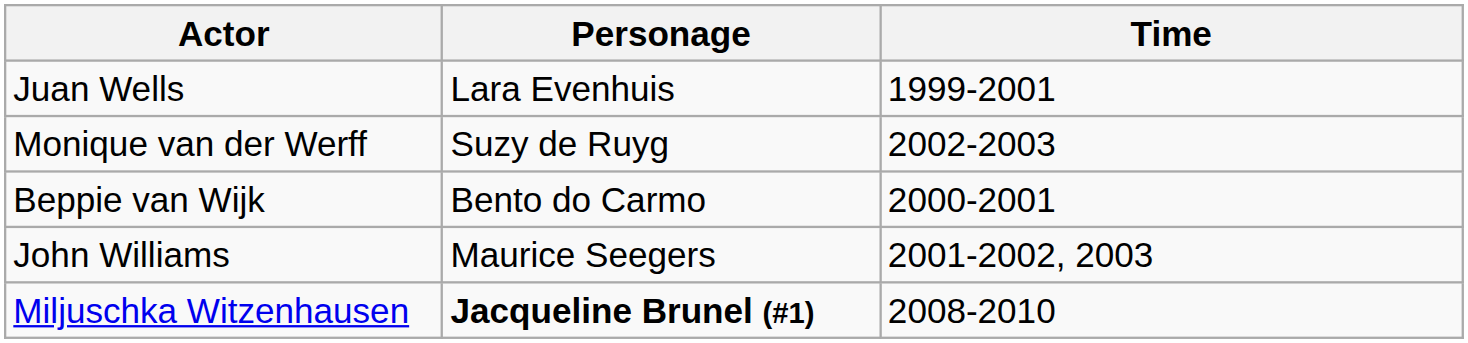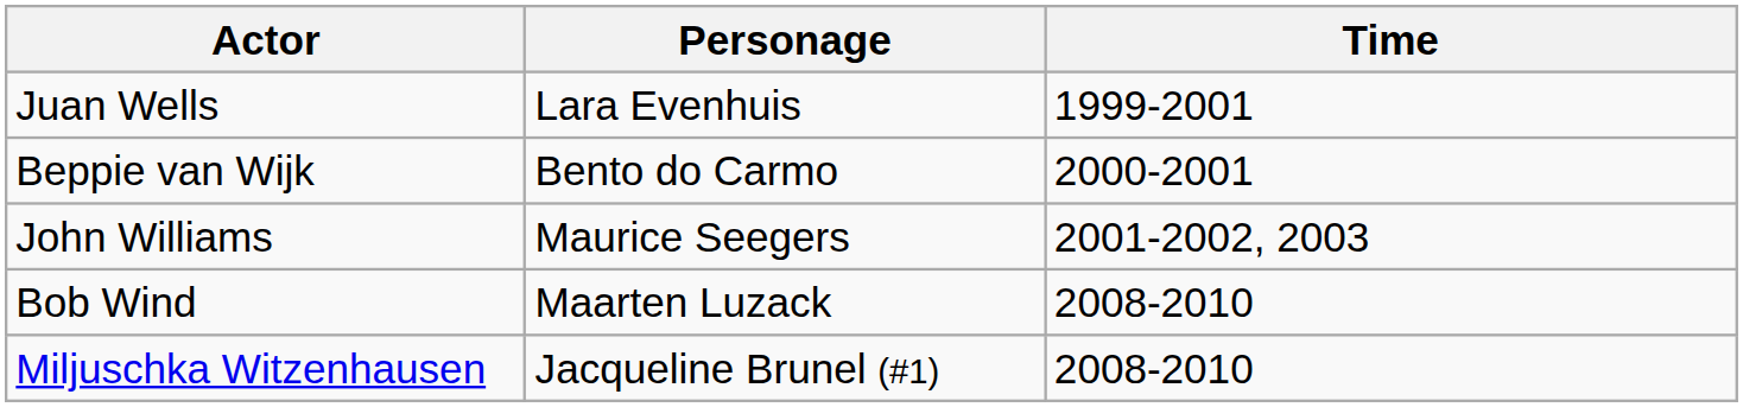- row: Monique van der Werff | Suzy de Ruyg | 2002-2003
+ row: Bob Wind | Maarten Luzack | 2008-2010
Miljuschka Witzenhausen | Personage: bold -> normal
